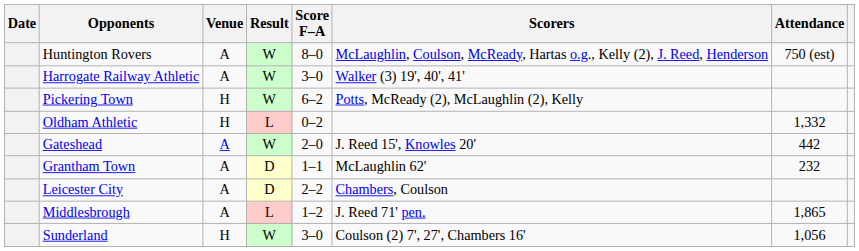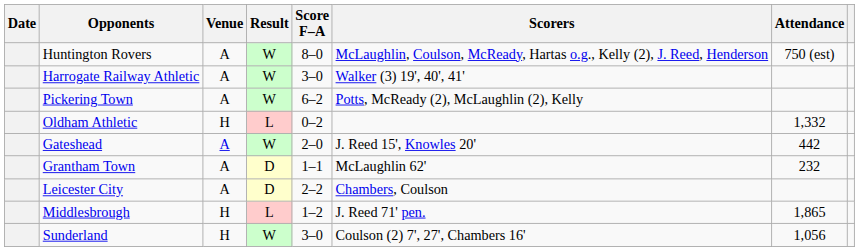Pickering Town | Venue: H -> A
Middlesbrough | Venue: A -> H
